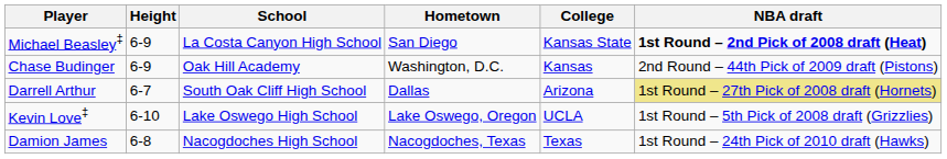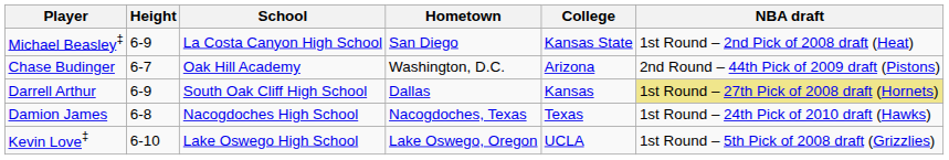Michael Beasley‡ | NBA draft: bold -> normal
Chase Budinger | Height: 6-9 -> 6-7
Chase Budinger | College: Kansas -> Arizona
Darrell Arthur | Height: 6-7 -> 6-9
Darrell Arthur | College: Arizona -> Kansas
rows swapped: Damion James <-> Kevin Love‡
